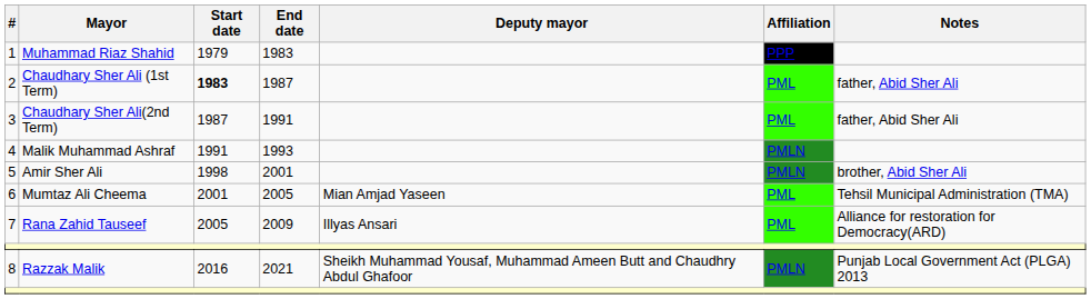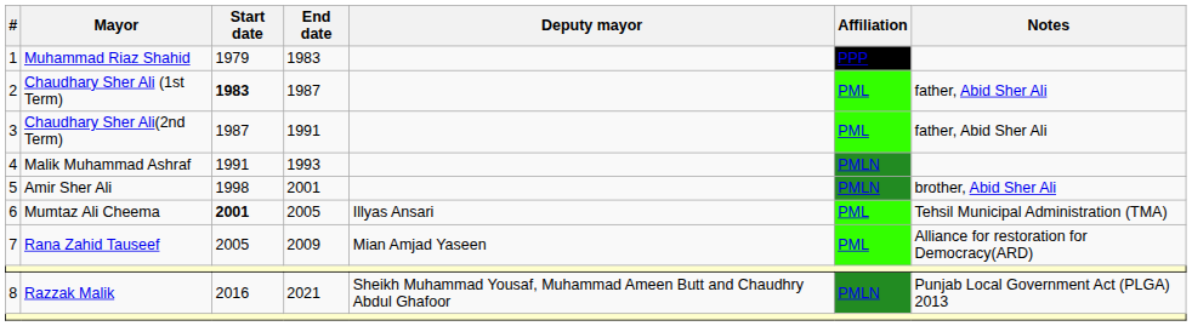Mumtaz Ali Cheema | Start date: normal -> bold
Mumtaz Ali Cheema | Deputy mayor: Mian Amjad Yaseen -> Illyas Ansari
Rana Zahid Tauseef | Deputy mayor: Illyas Ansari -> Mian Amjad Yaseen
